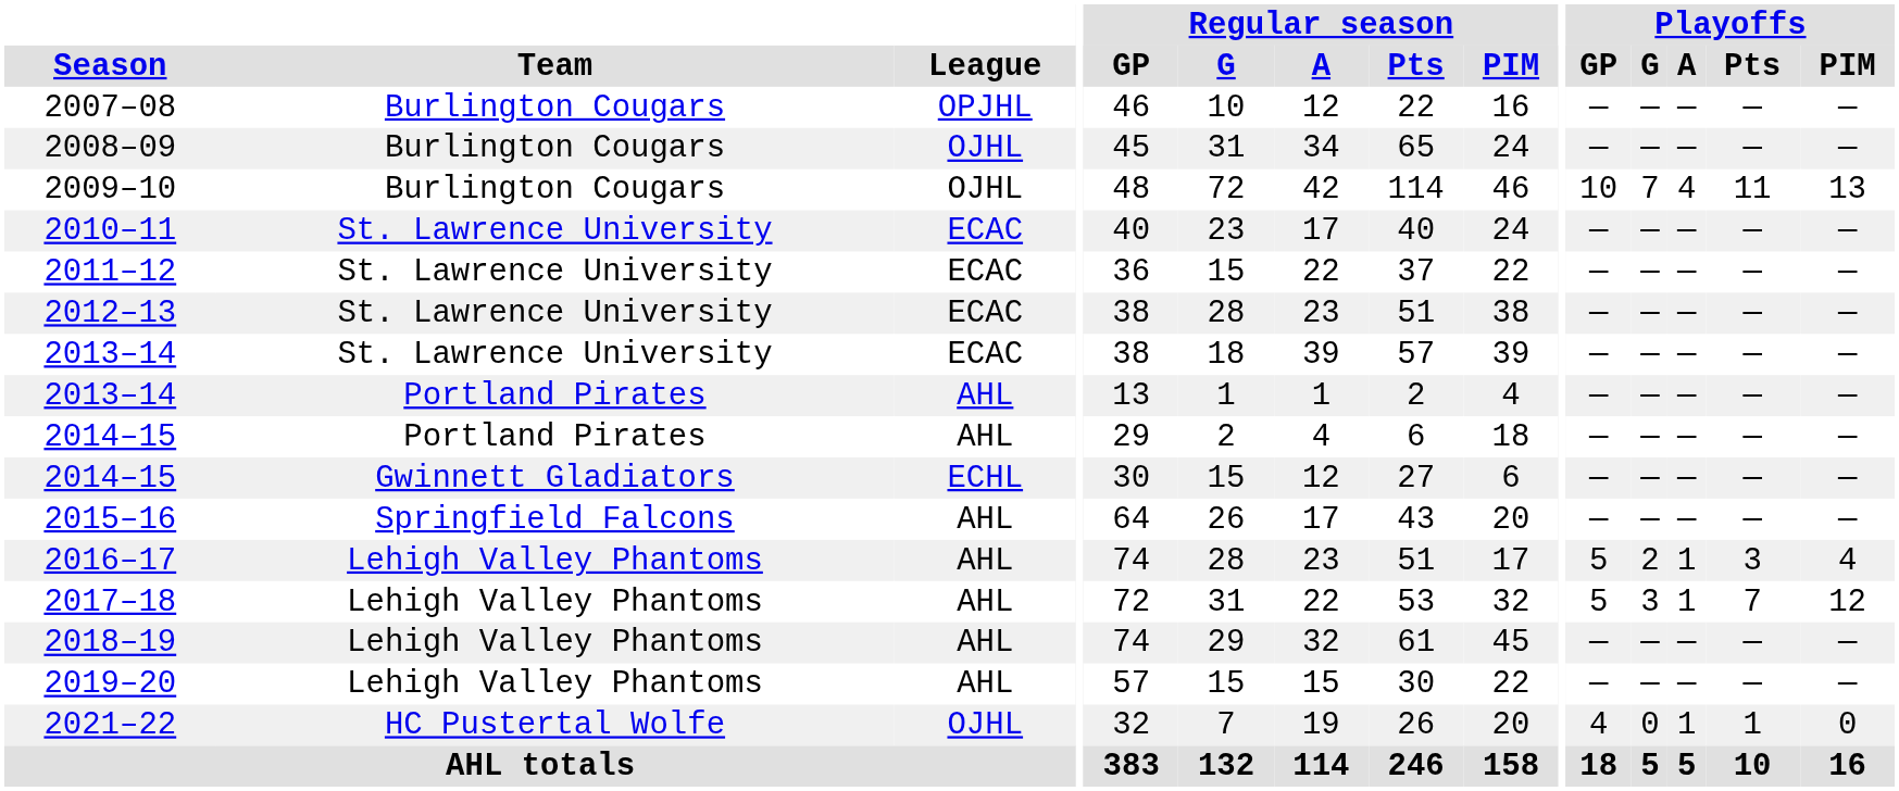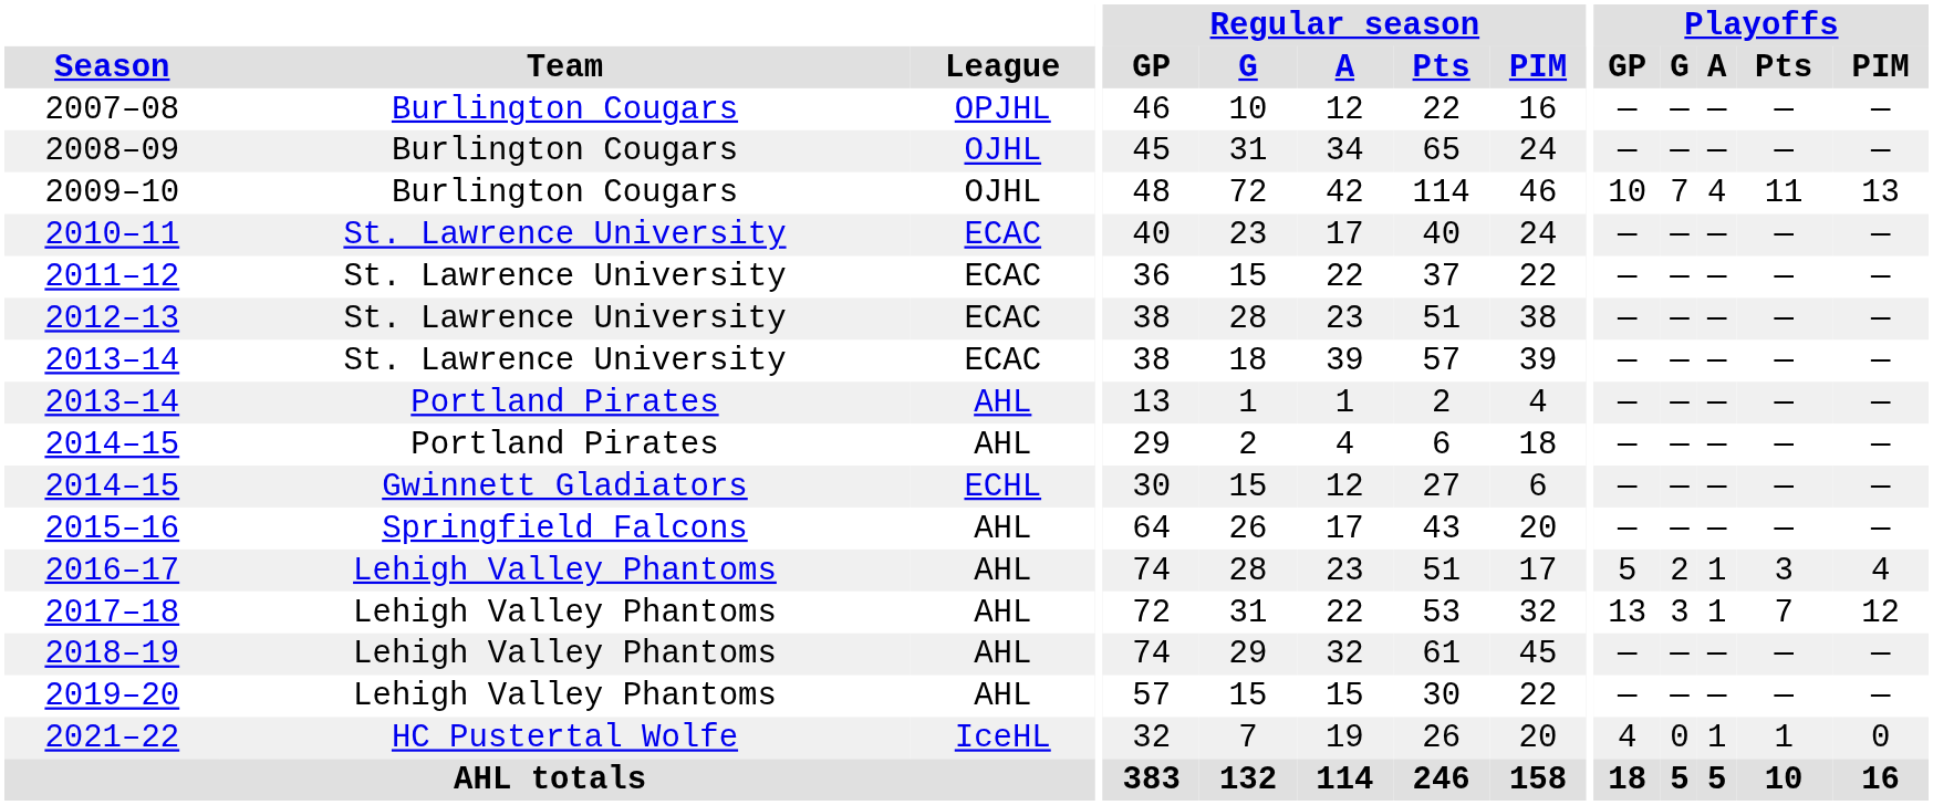2017–18 | Playoffs / GP: 5 -> 13
2021–22 | League: OJHL -> IceHL
